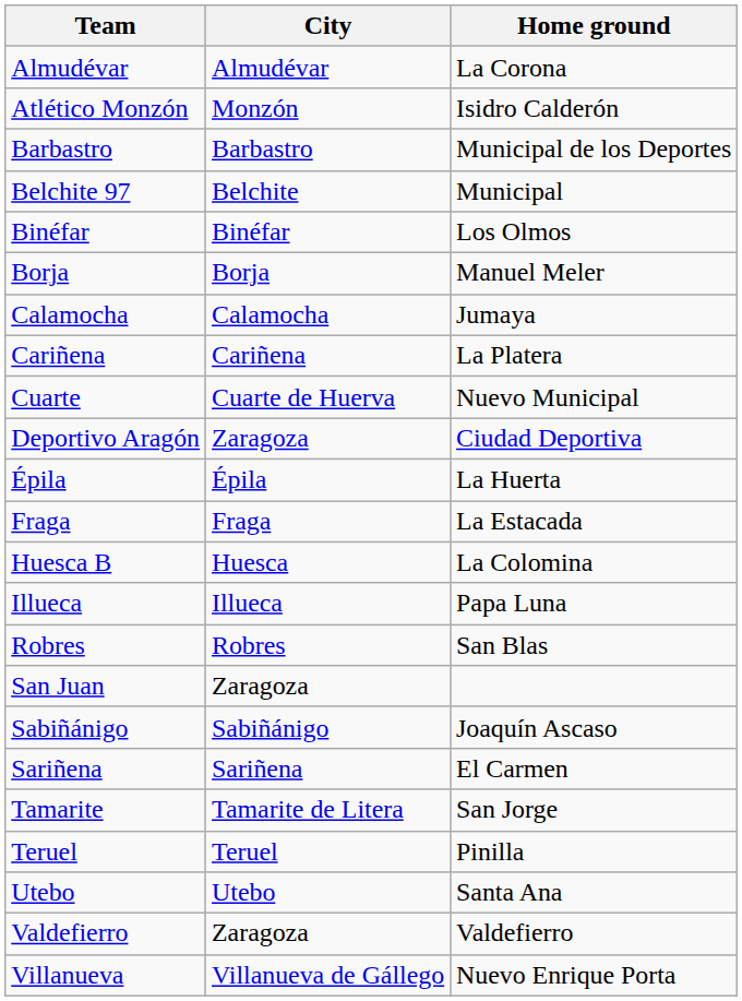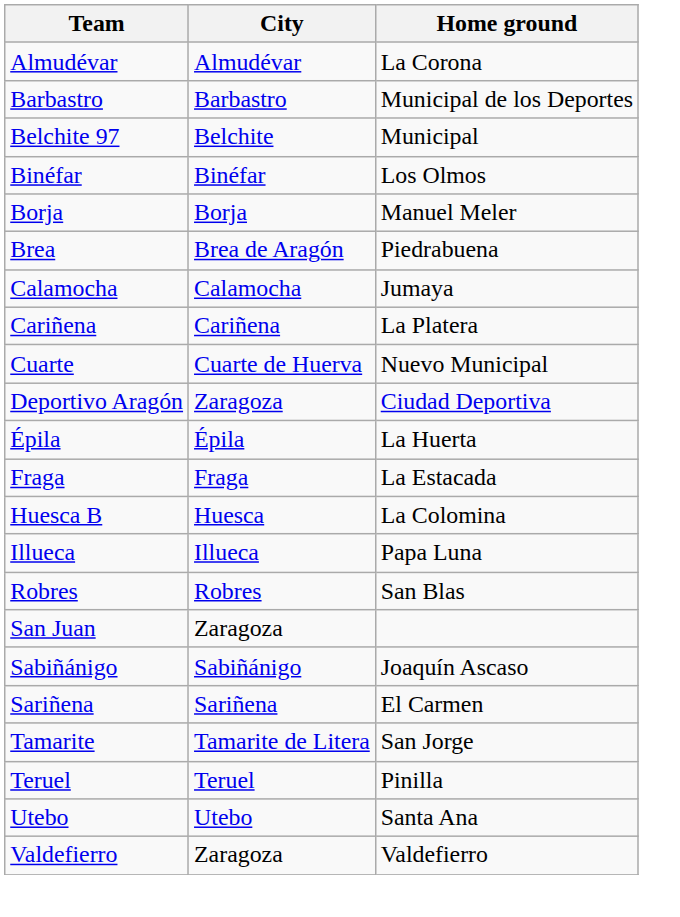- row: Atlético Monzón | Monzón | Isidro Calderón
+ row: Brea | Brea de Aragón | Piedrabuena
- row: Villanueva | Villanueva de Gállego | Nuevo Enrique Porta
